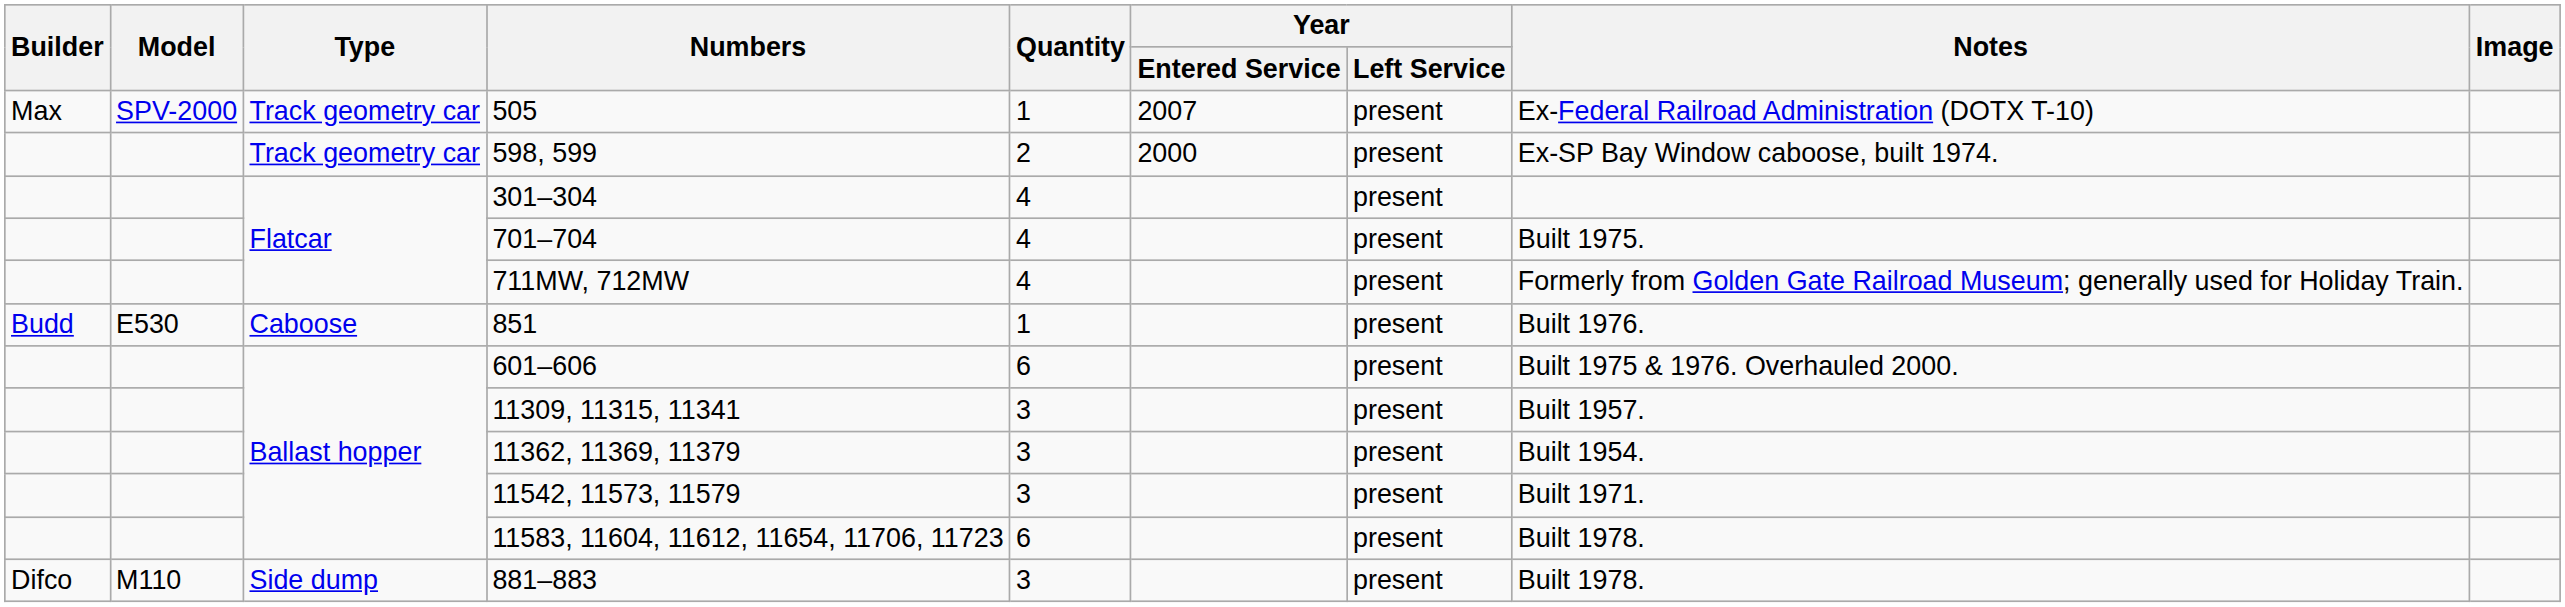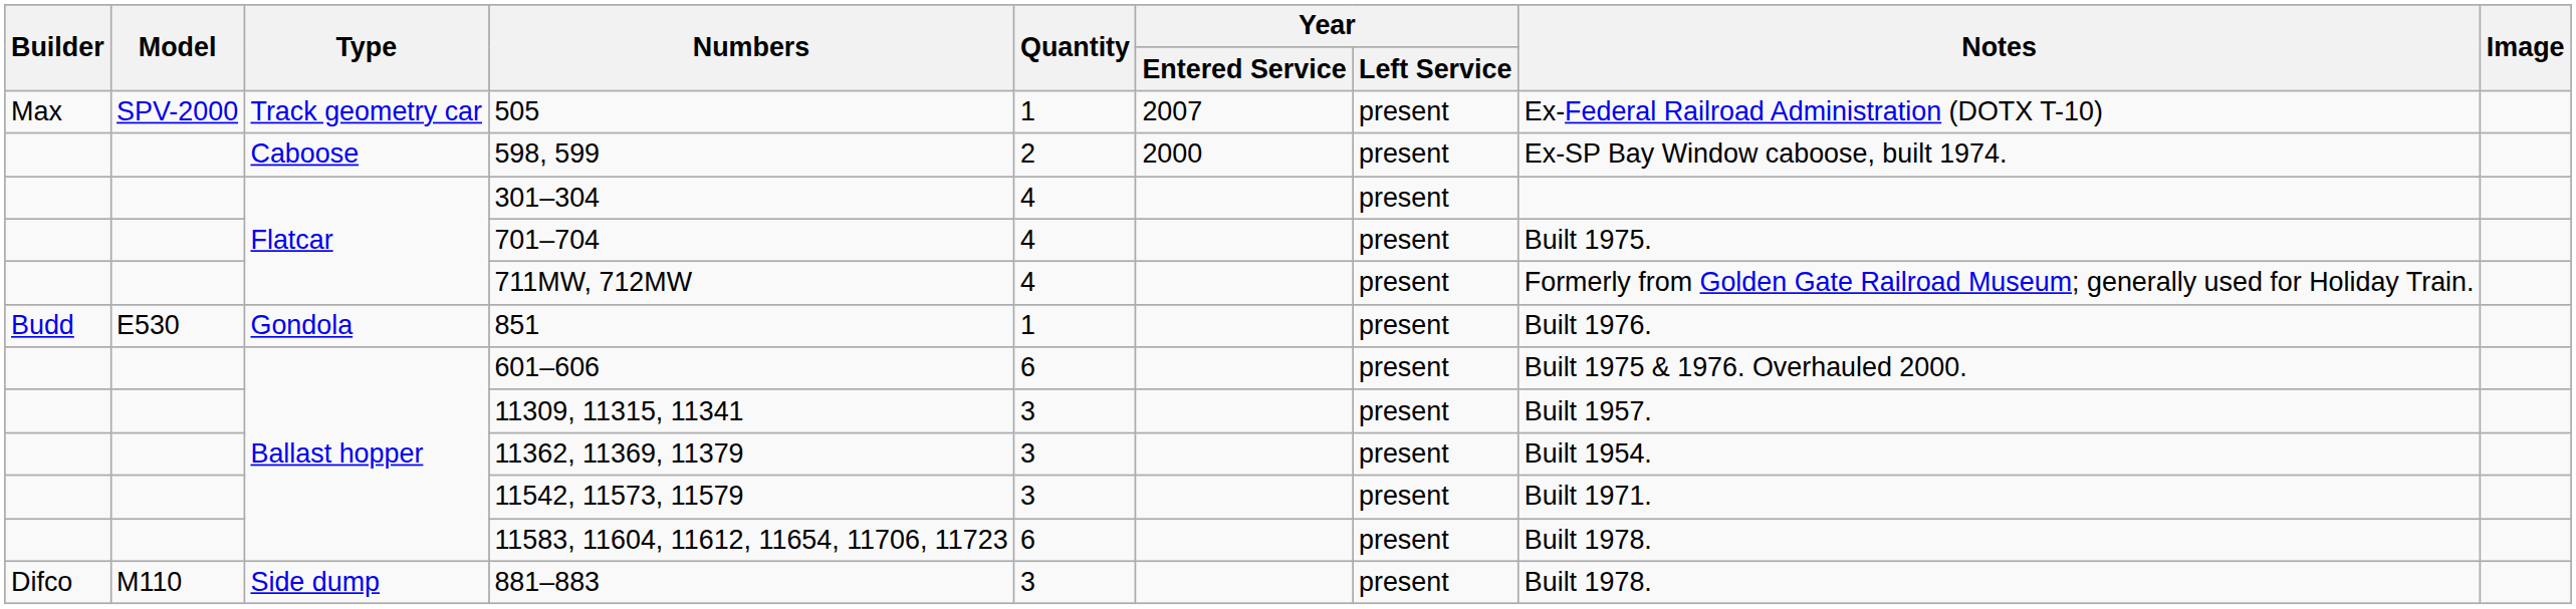598, 599 | Type: Track geometry car -> Caboose
851 | Type: Caboose -> Gondola
